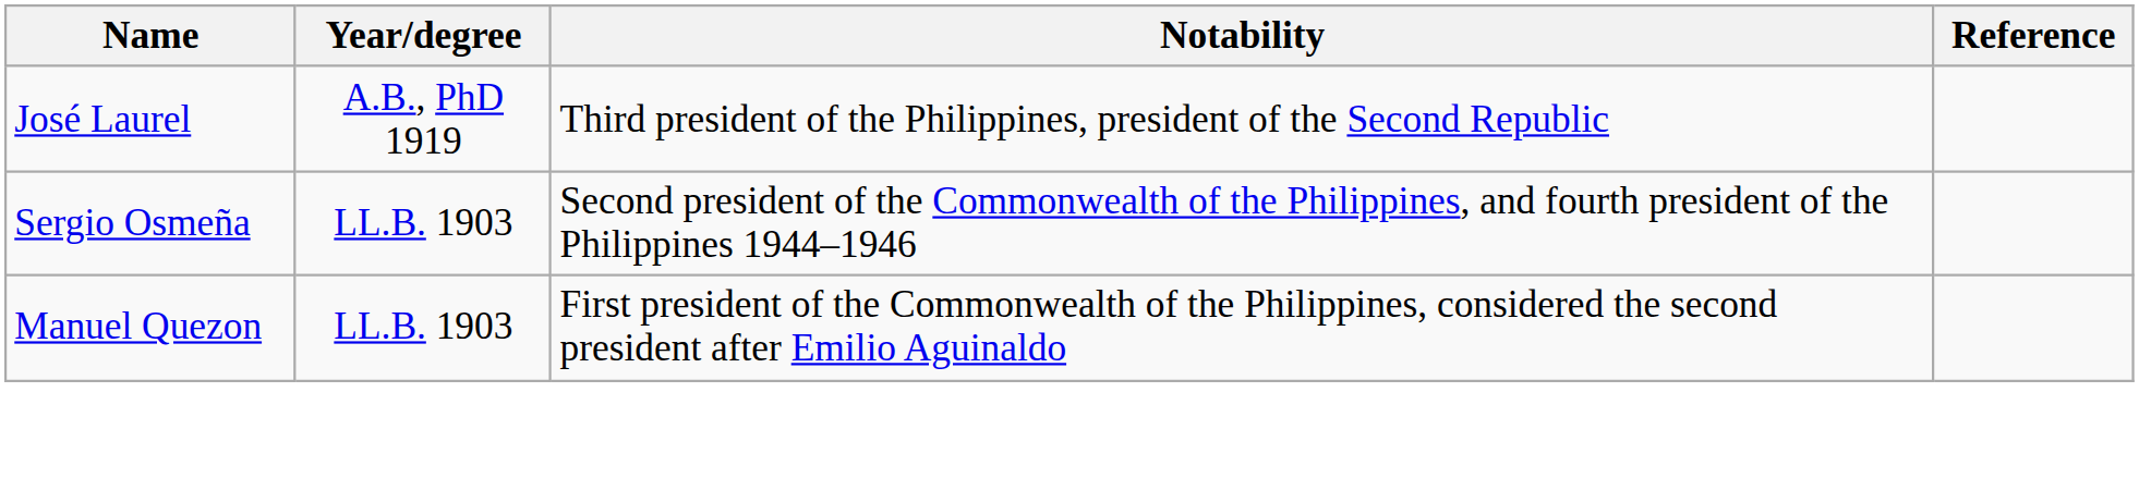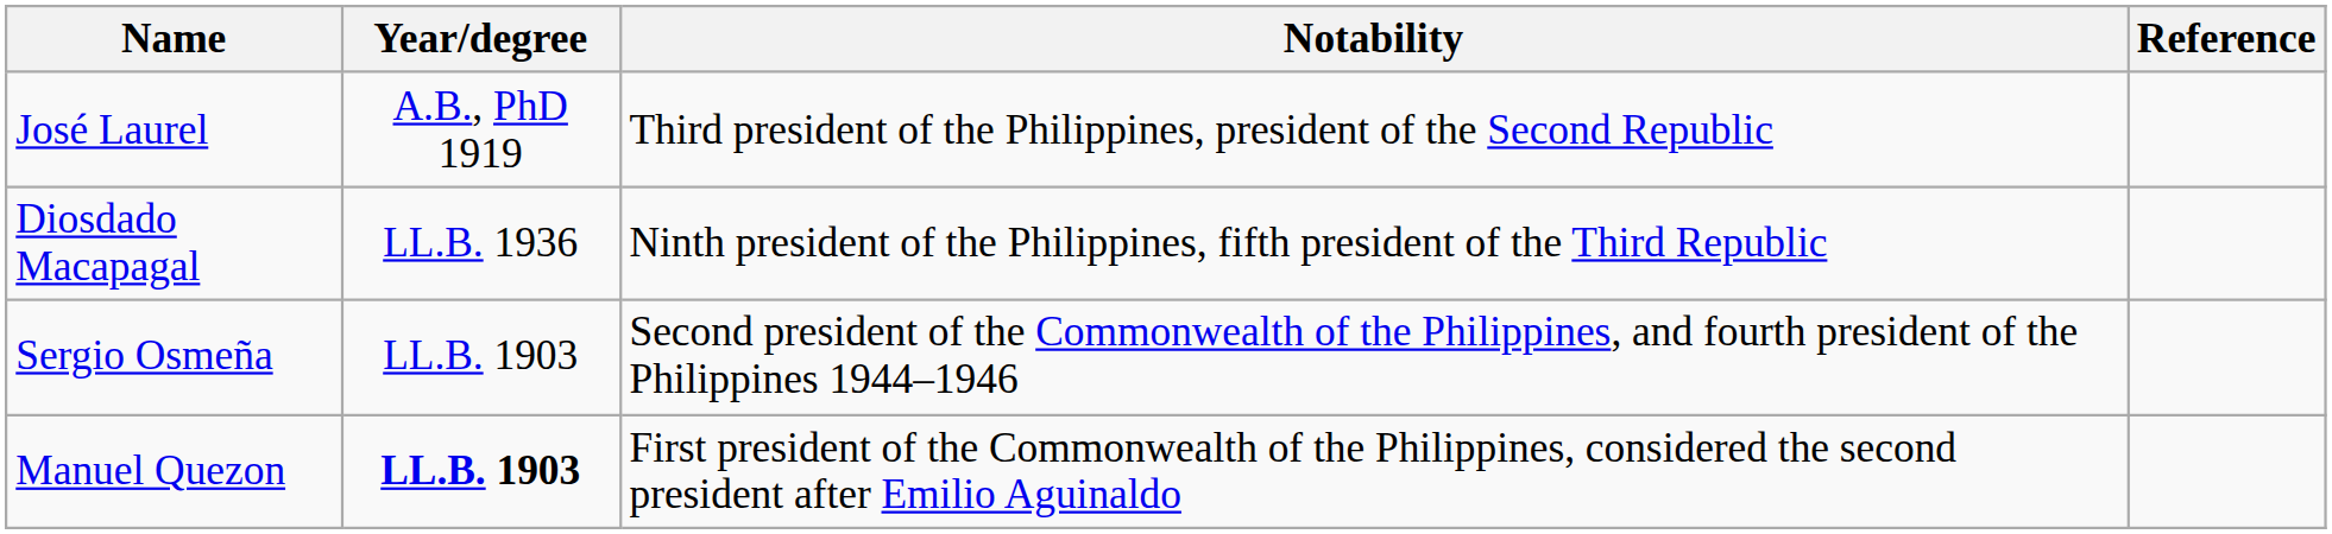+ row: Diosdado Macapagal | LL.B. 1936 | Ninth president of the Philippines, fifth president of the Third Republic
Manuel Quezon | Year/degree: normal -> bold
